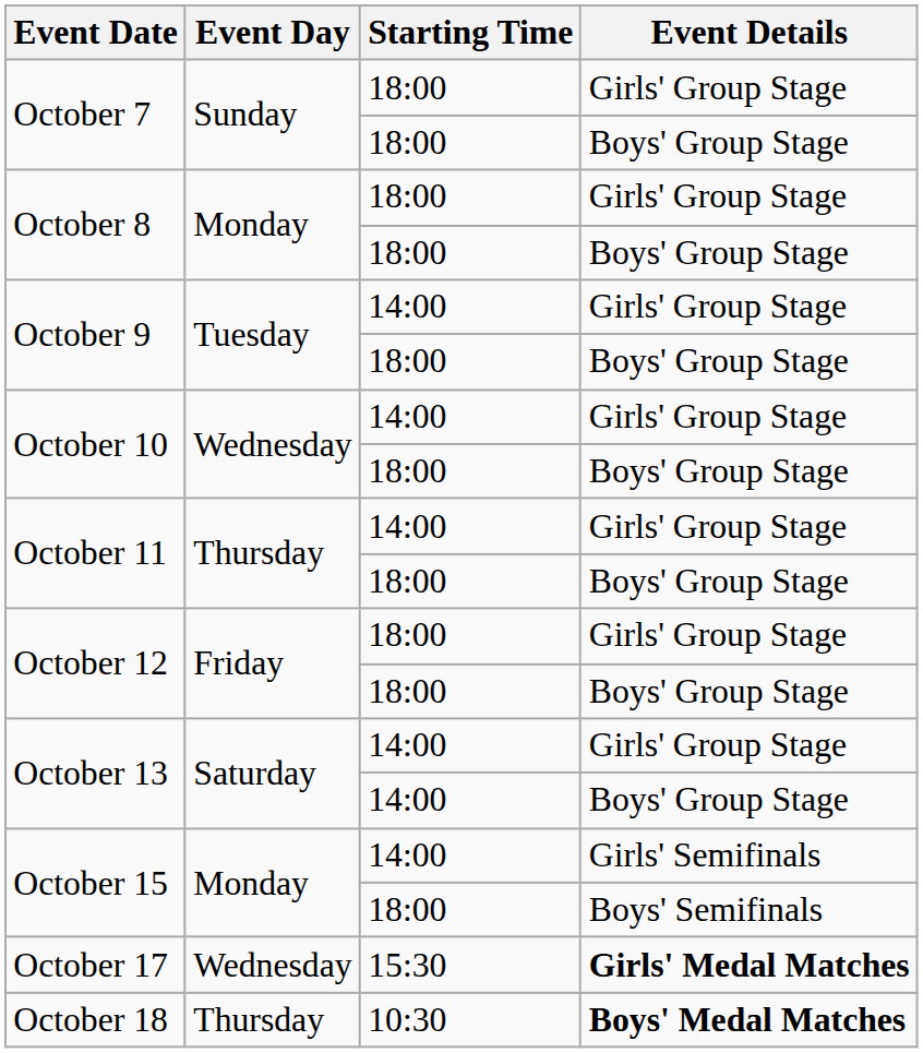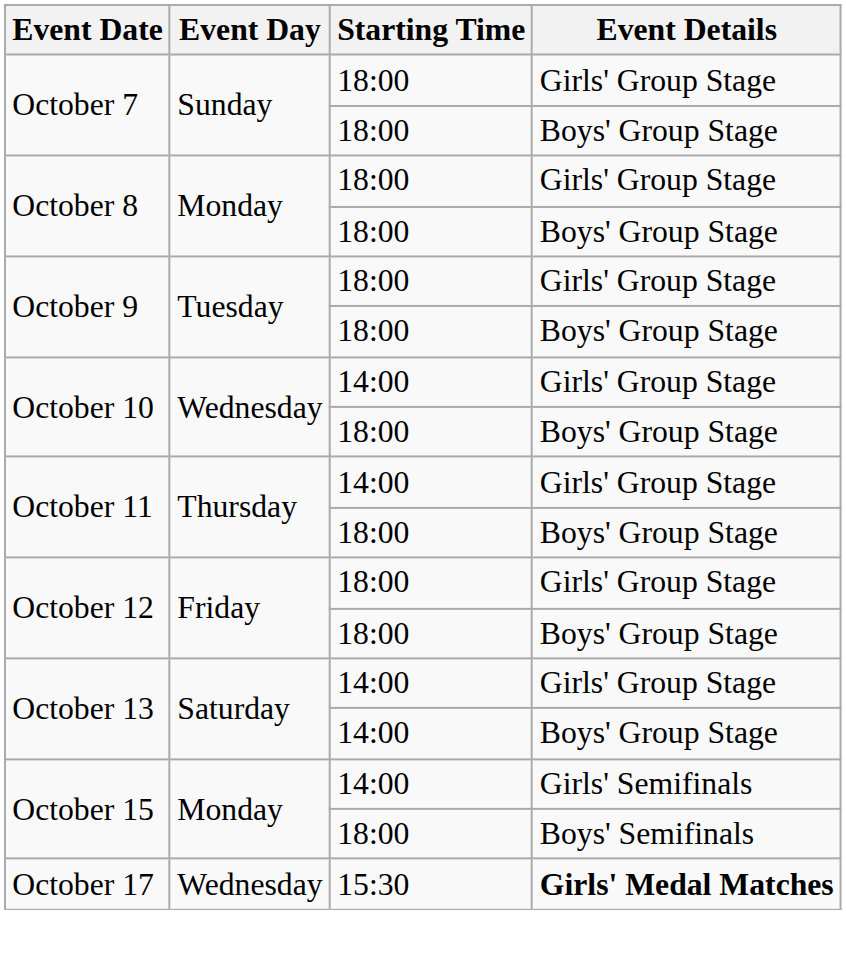October 9 / Girls' Group Stage | Starting Time: 14:00 -> 18:00
- row: October 18 | Thursday | 10:30 | Boys' Medal Matches
